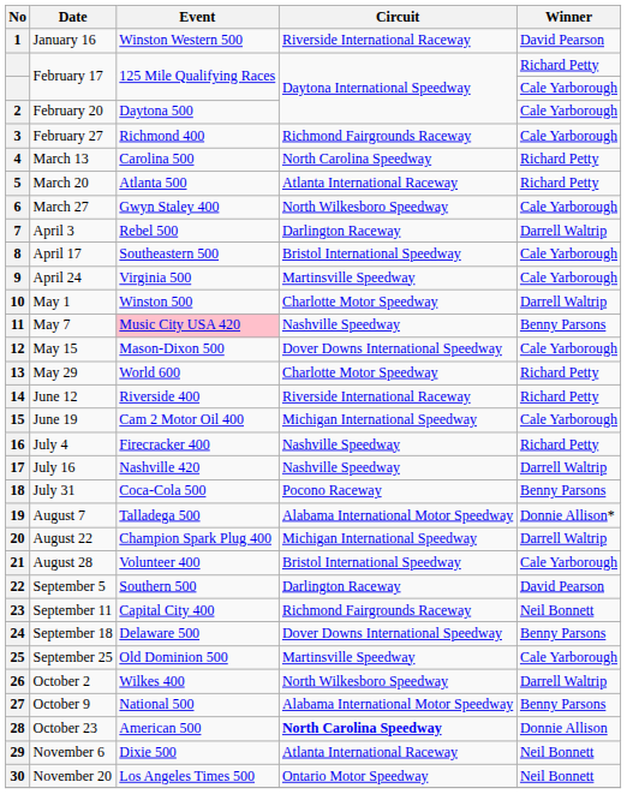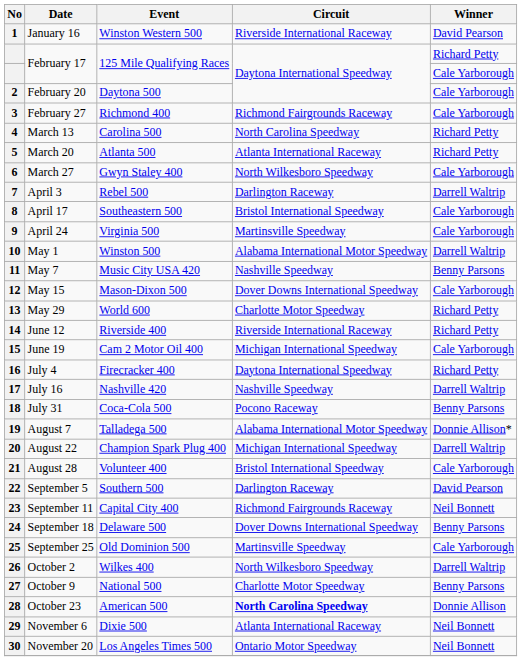10 | Circuit: Charlotte Motor Speedway -> Alabama International Motor Speedway
11 | Event: pink background -> no background
16 | Circuit: Nashville Speedway -> Daytona International Speedway
27 | Circuit: Alabama International Motor Speedway -> Charlotte Motor Speedway
